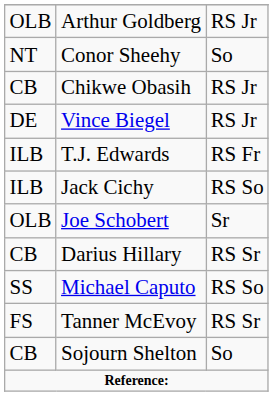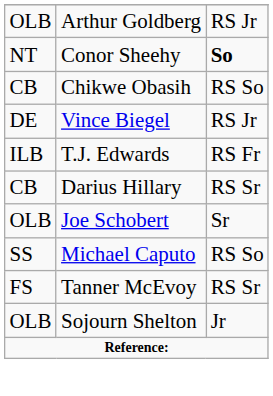Conor Sheehy | column 3: normal -> bold
Chikwe Obasih | column 3: RS Jr -> RS So
- row: ILB | Jack Cichy | RS So
rows swapped: Joe Schobert <-> Darius Hillary
Sojourn Shelton | column 1: CB -> OLB
Sojourn Shelton | column 3: So -> Jr
